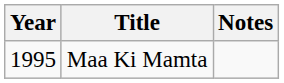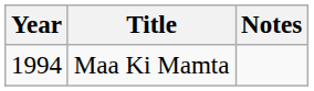Maa Ki Mamta | Year: 1995 -> 1994
